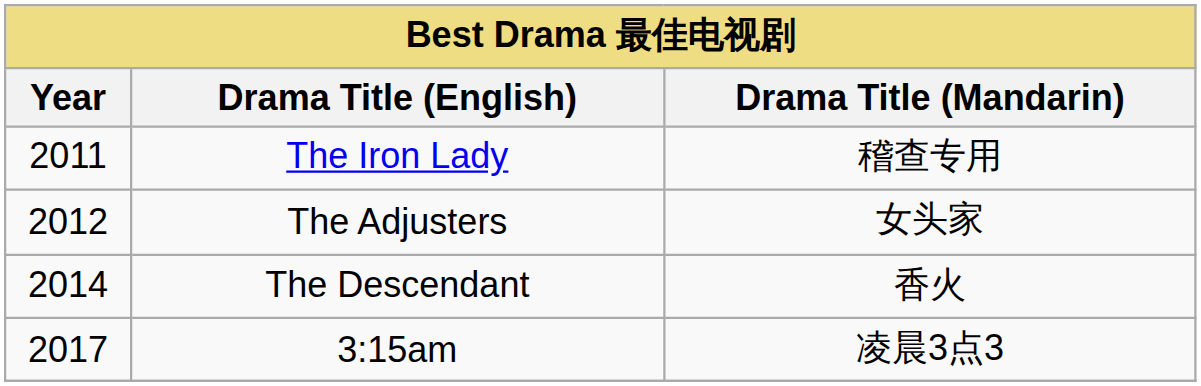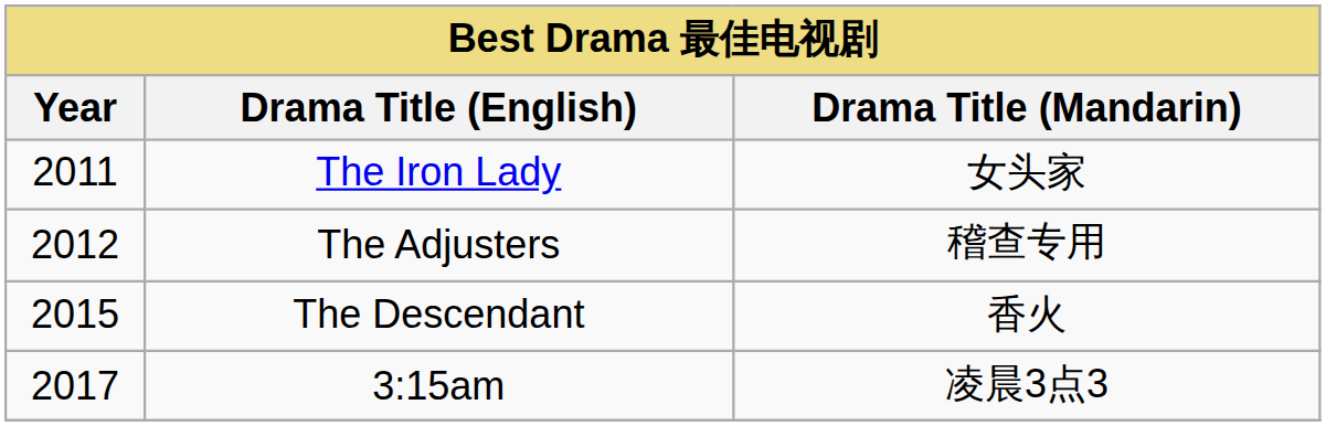The Iron Lady | Drama Title (Mandarin): 稽查专用 -> 女头家
The Adjusters | Drama Title (Mandarin): 女头家 -> 稽查专用
The Descendant | Year: 2014 -> 2015
